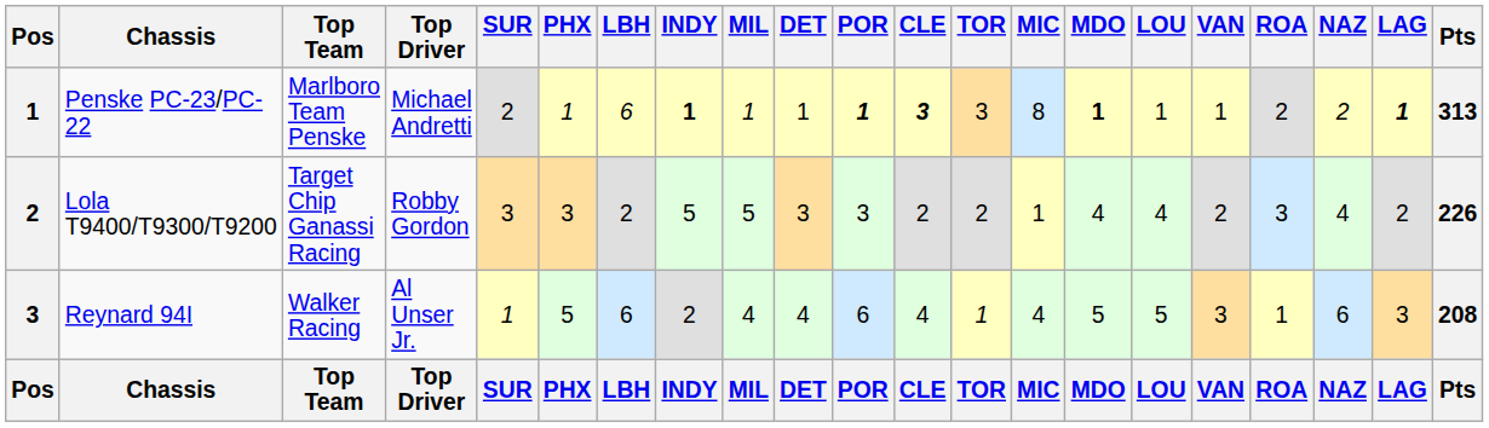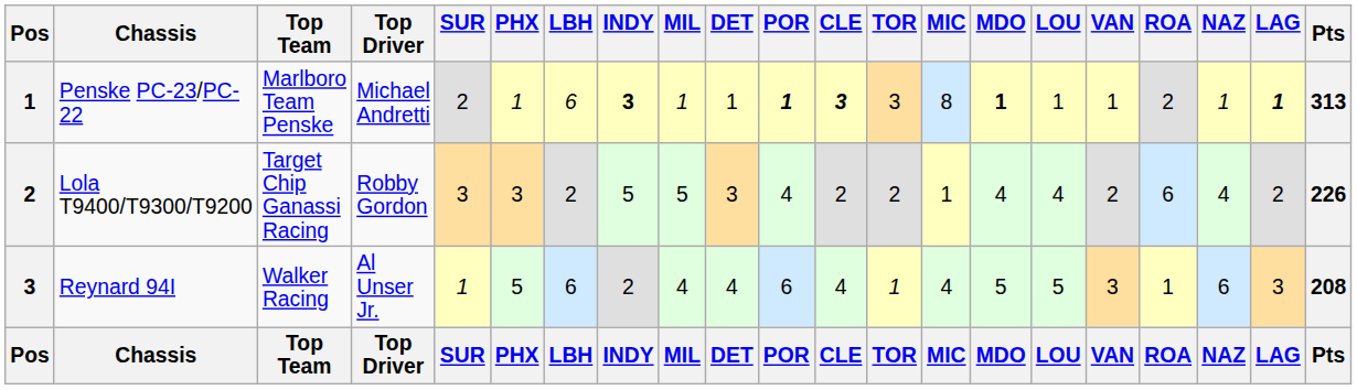Penske PC-23/PC-22 | INDY: 1 -> 3
Penske PC-23/PC-22 | NAZ: 2 -> 1
Lola T9400/T9300/T9200 | POR: 3 -> 4
Lola T9400/T9300/T9200 | ROA: 3 -> 6
